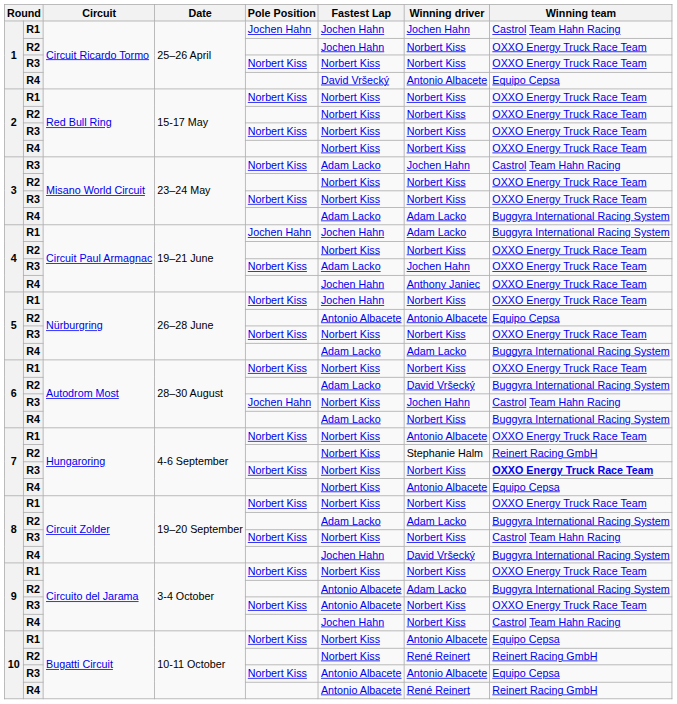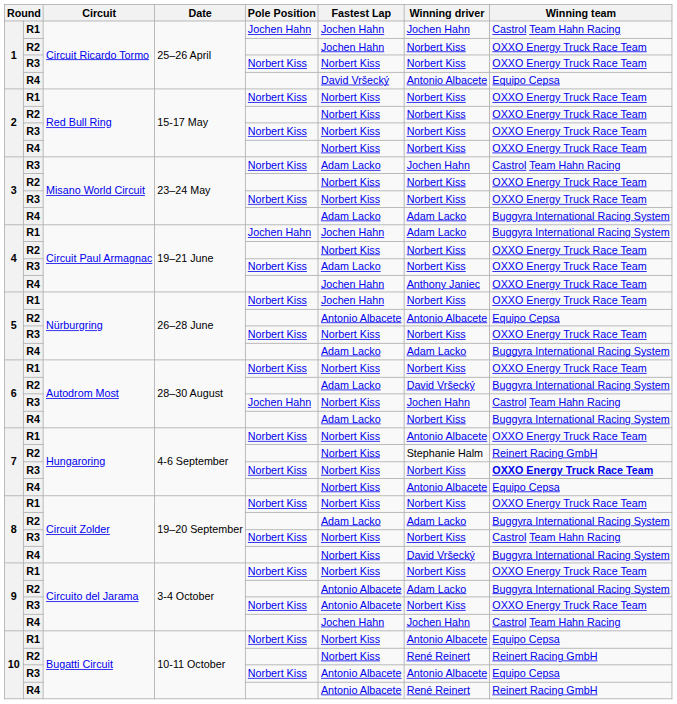4 / R3 | Winning driver: Jochen Hahn -> Norbert Kiss
8 / R4 | Fastest Lap: Jochen Hahn -> Norbert Kiss
9 / R4 | Winning driver: Norbert Kiss -> Jochen Hahn
